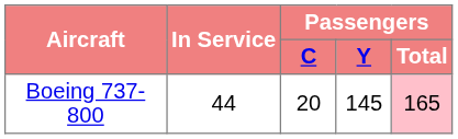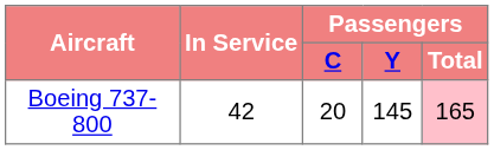Boeing 737-800 | In Service: 44 -> 42
